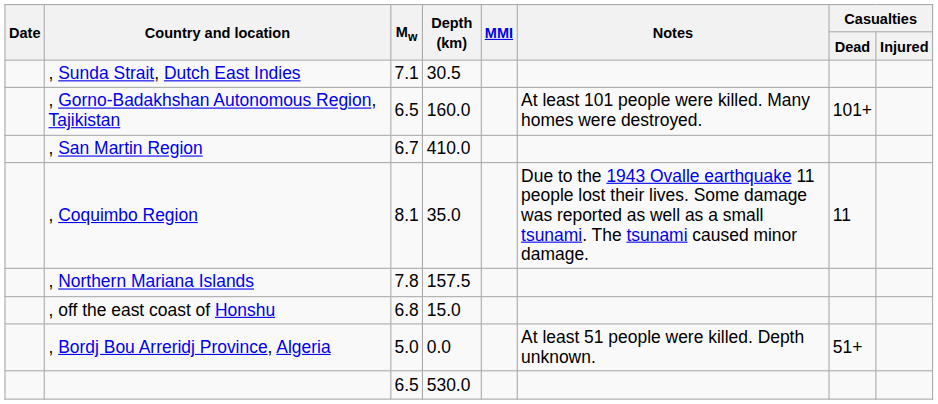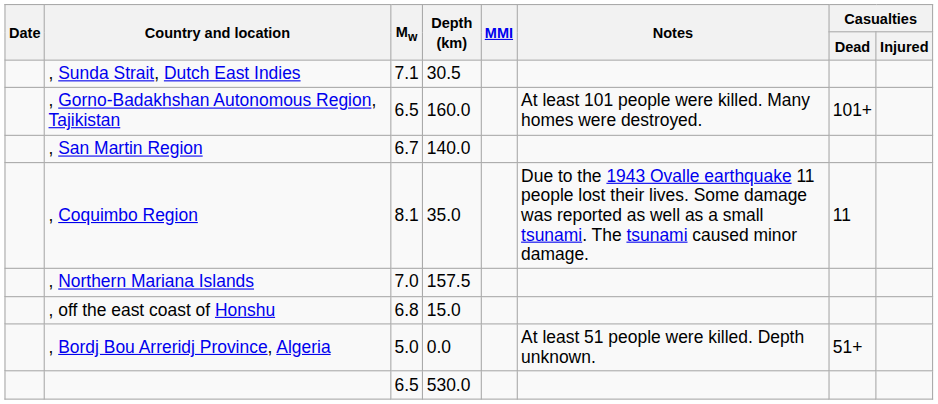, San Martin Region | Depth (km): 410.0 -> 140.0
, Northern Mariana Islands | Mw: 7.8 -> 7.0
